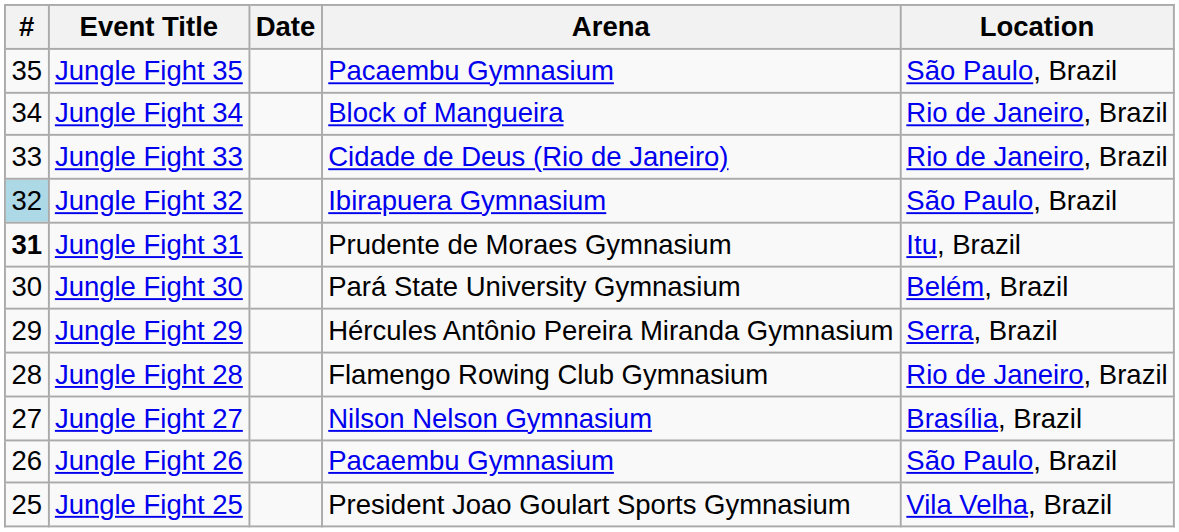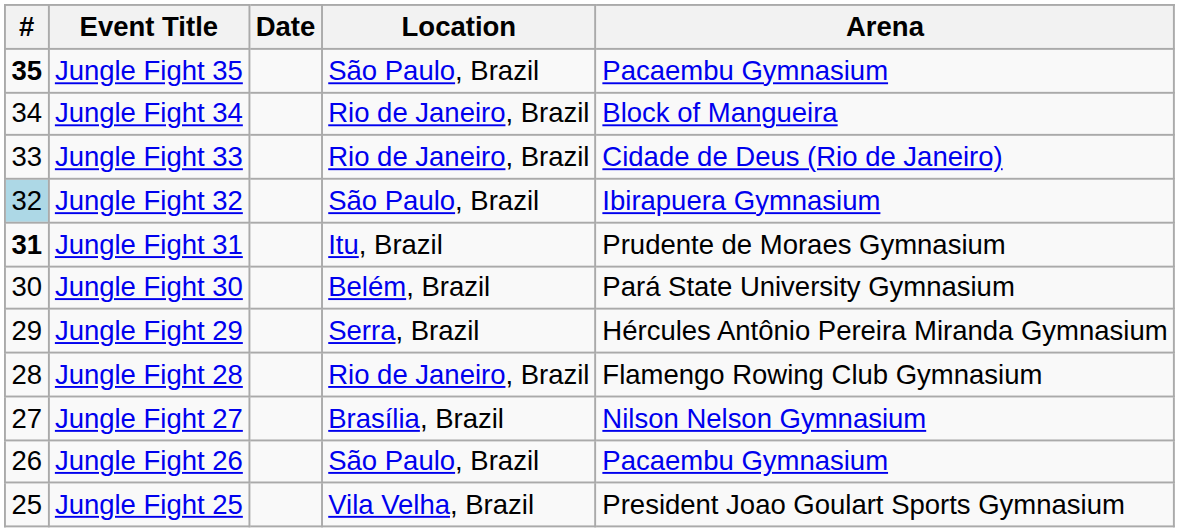columns swapped: Arena <-> Location
Jungle Fight 35 | #: normal -> bold
